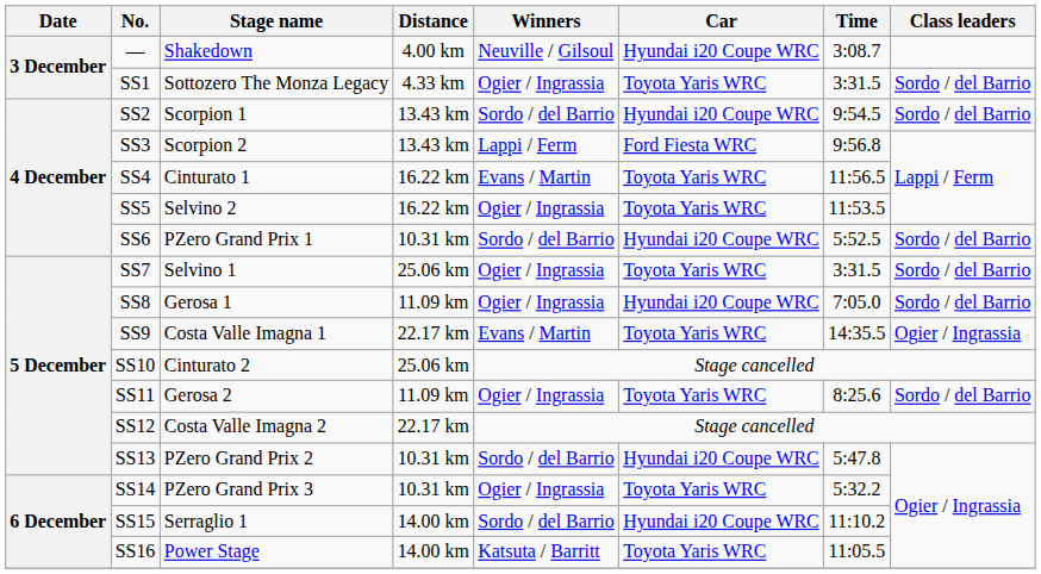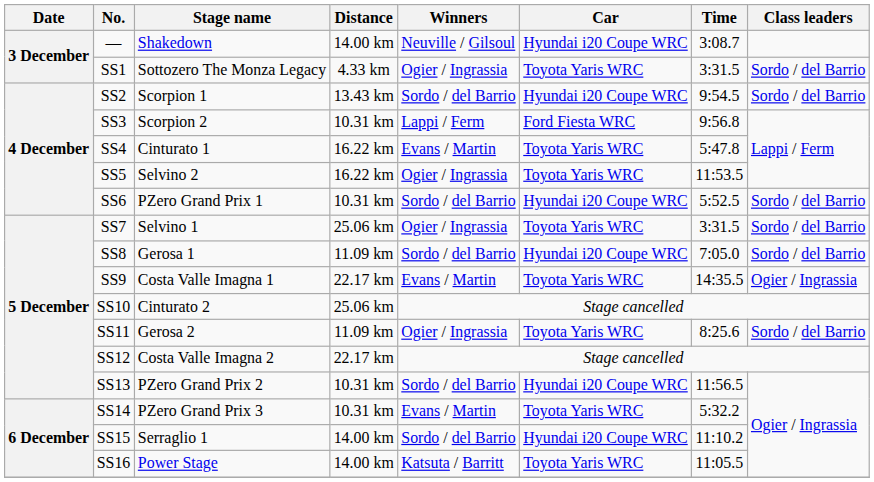— | Distance: 4.00 km -> 14.00 km
SS3 | Distance: 13.43 km -> 10.31 km
SS4 | Time: 11:56.5 -> 5:47.8
SS8 | Winners: Ogier / Ingrassia -> Sordo / del Barrio
SS13 | Time: 5:47.8 -> 11:56.5
SS14 | Winners: Ogier / Ingrassia -> Evans / Martin
